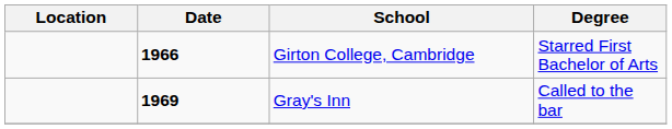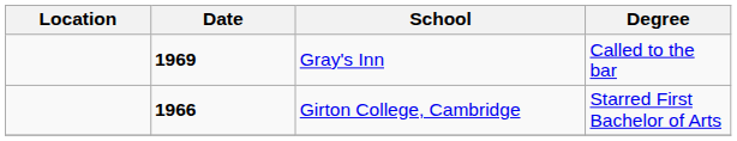rows swapped: Girton College, Cambridge <-> Gray's Inn
